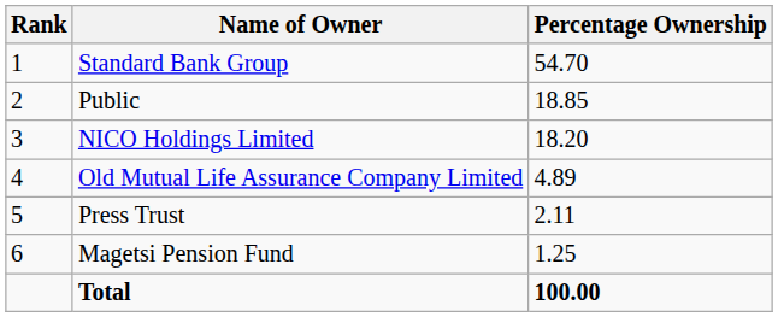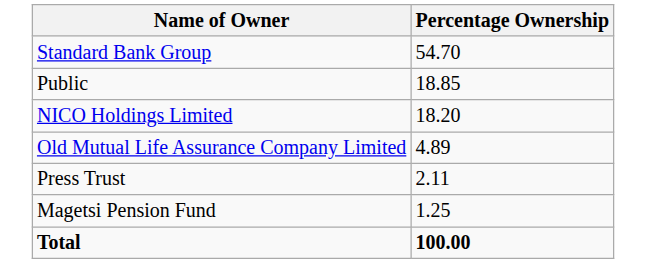- column: Rank | 1 | 2 | 3 | 4 | 5 | 6
